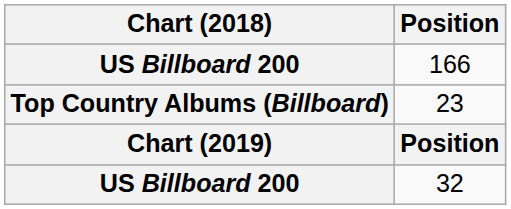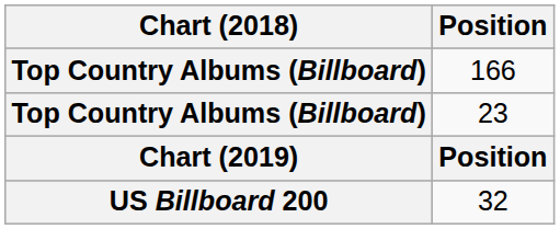166 | Chart (2018): US Billboard 200 -> Top Country Albums (Billboard)
